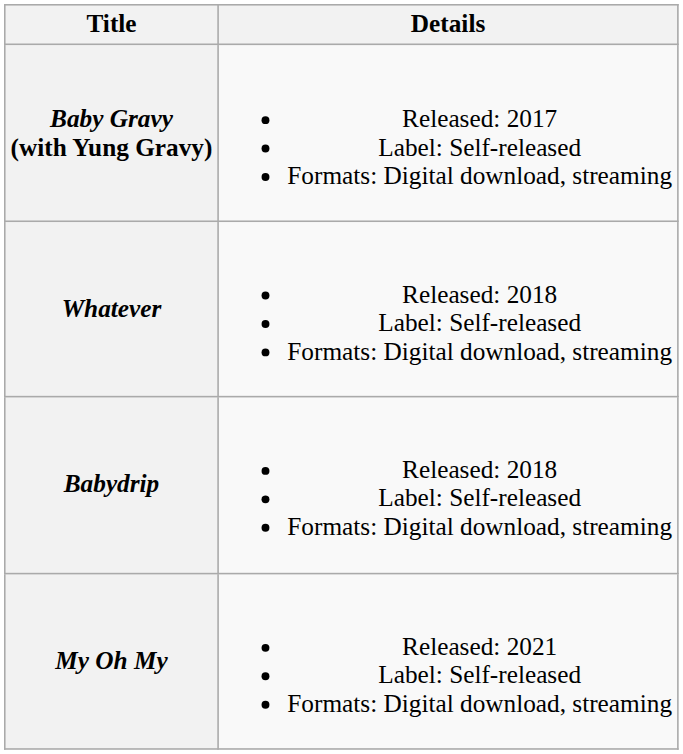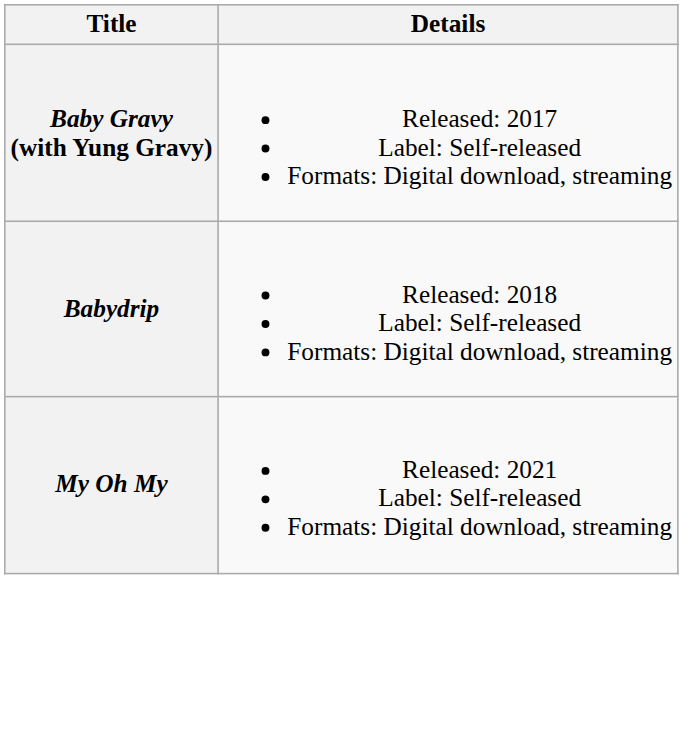- row: Whatever | Released: 2018 Label: Self-released Formats: Digital download, streaming
